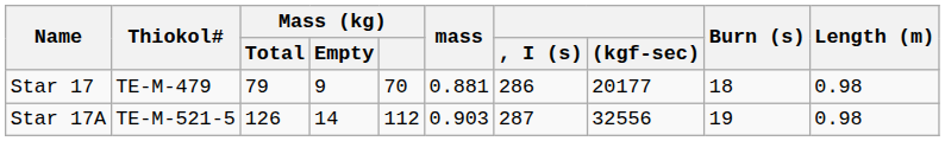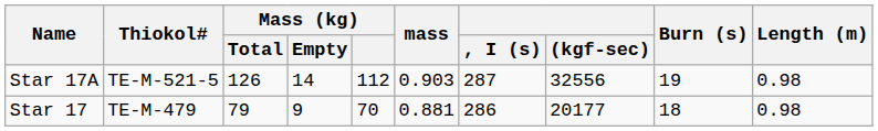rows swapped: Star 17 <-> Star 17A
